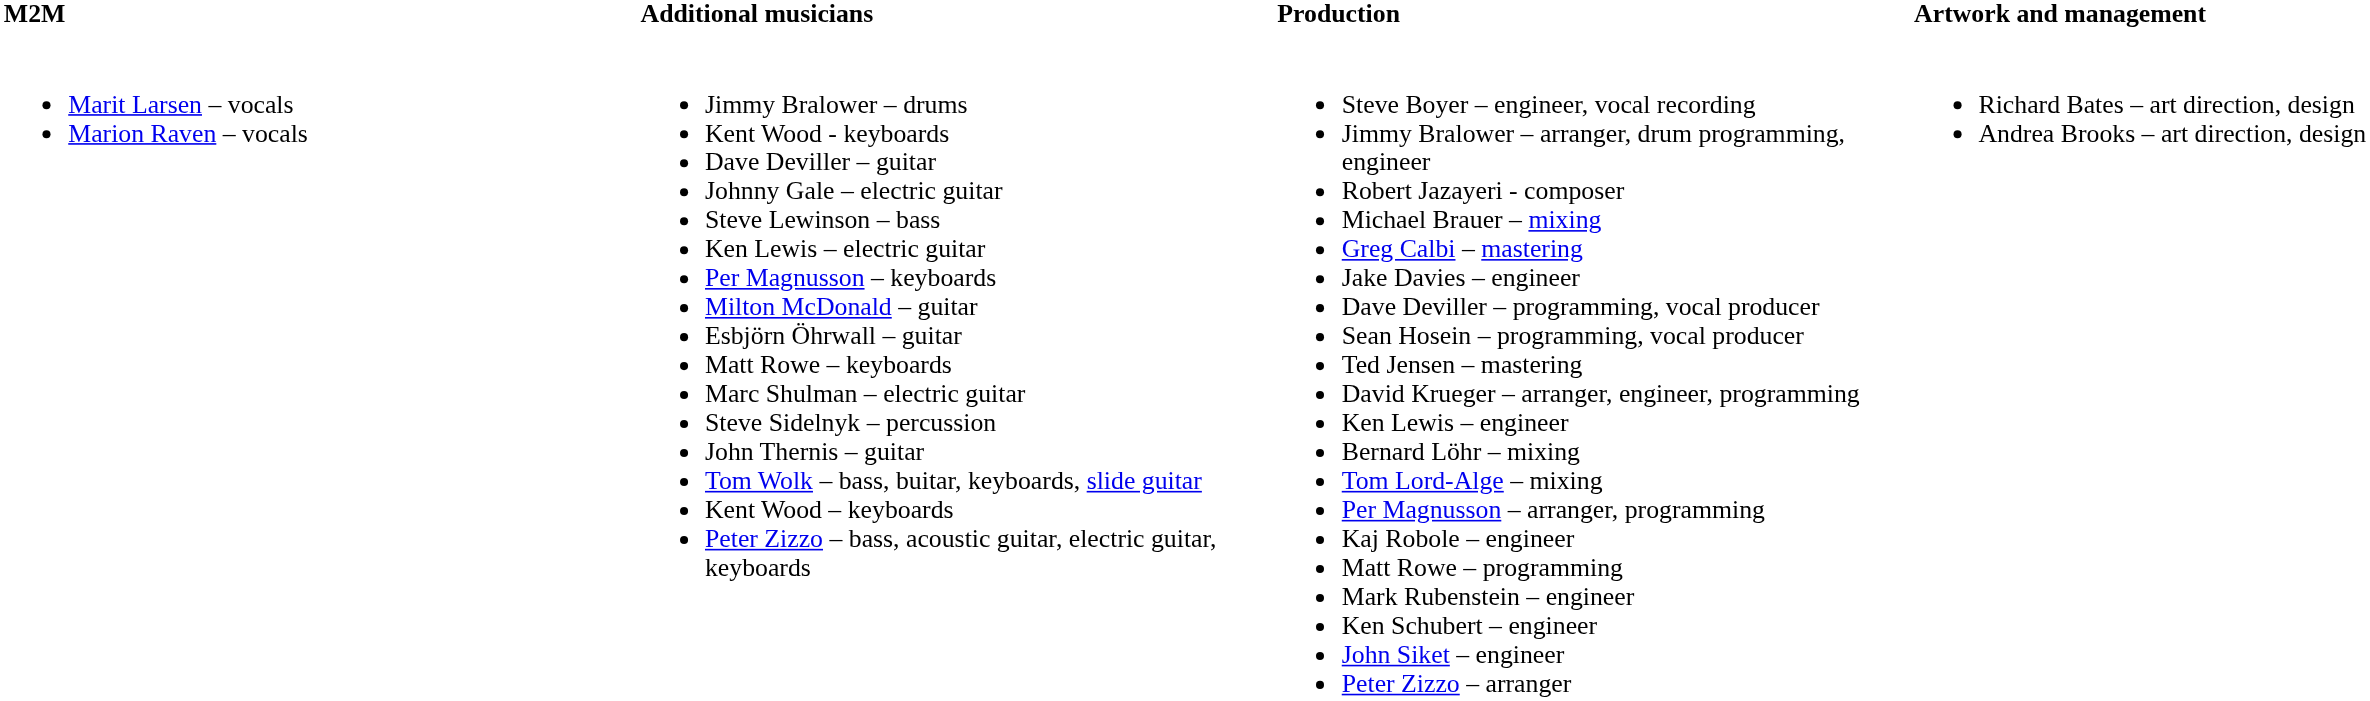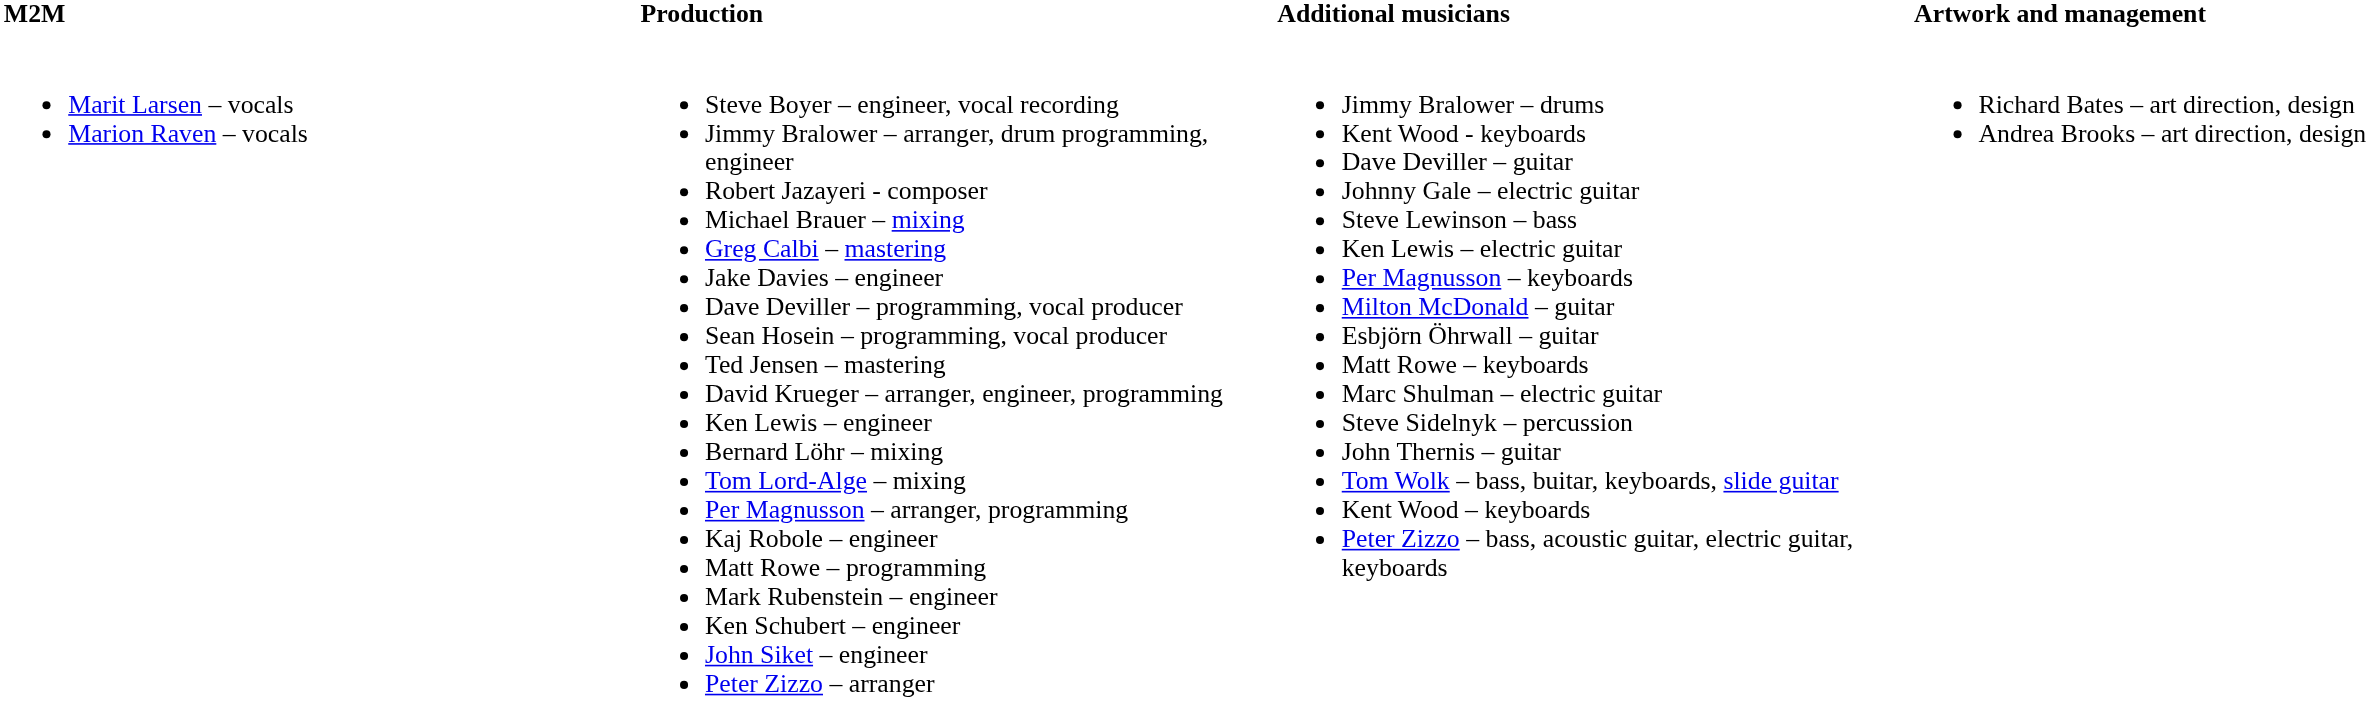columns swapped: Additional musicians <-> Production
